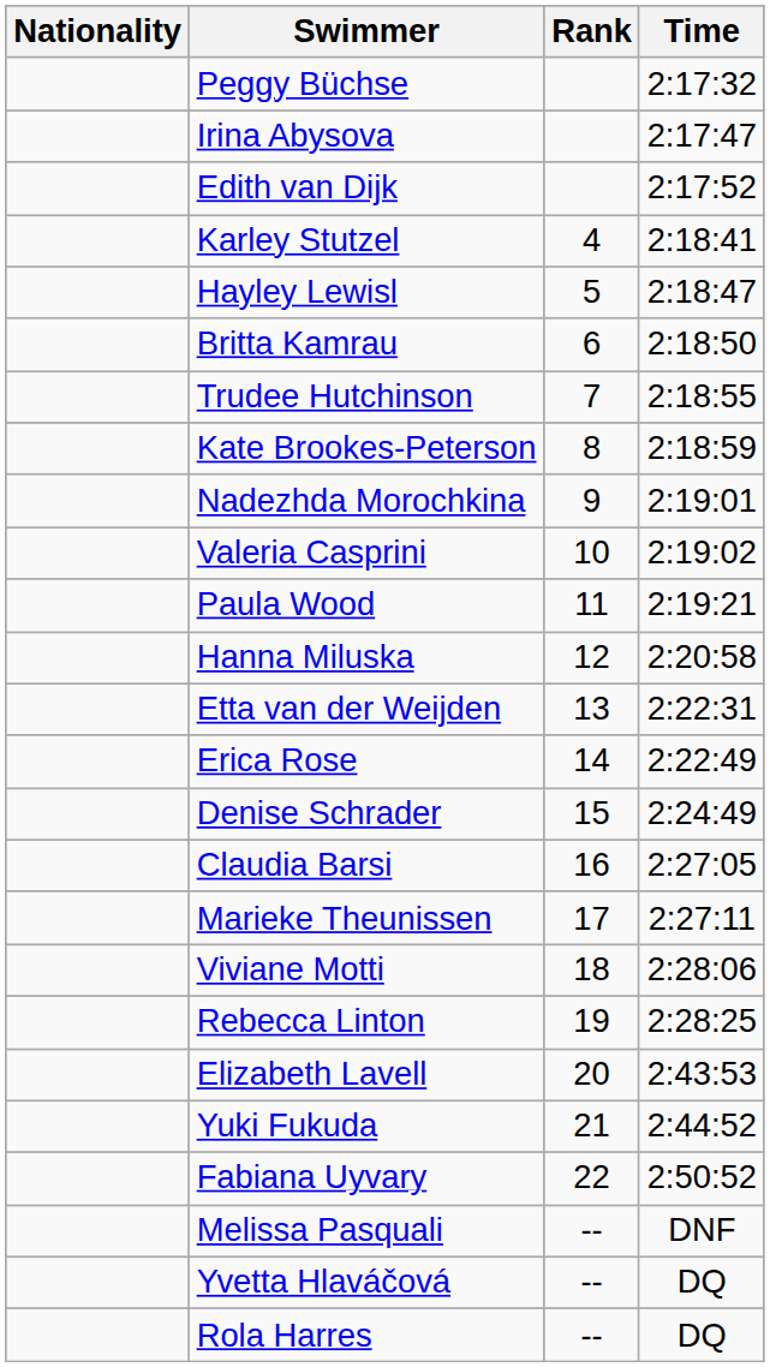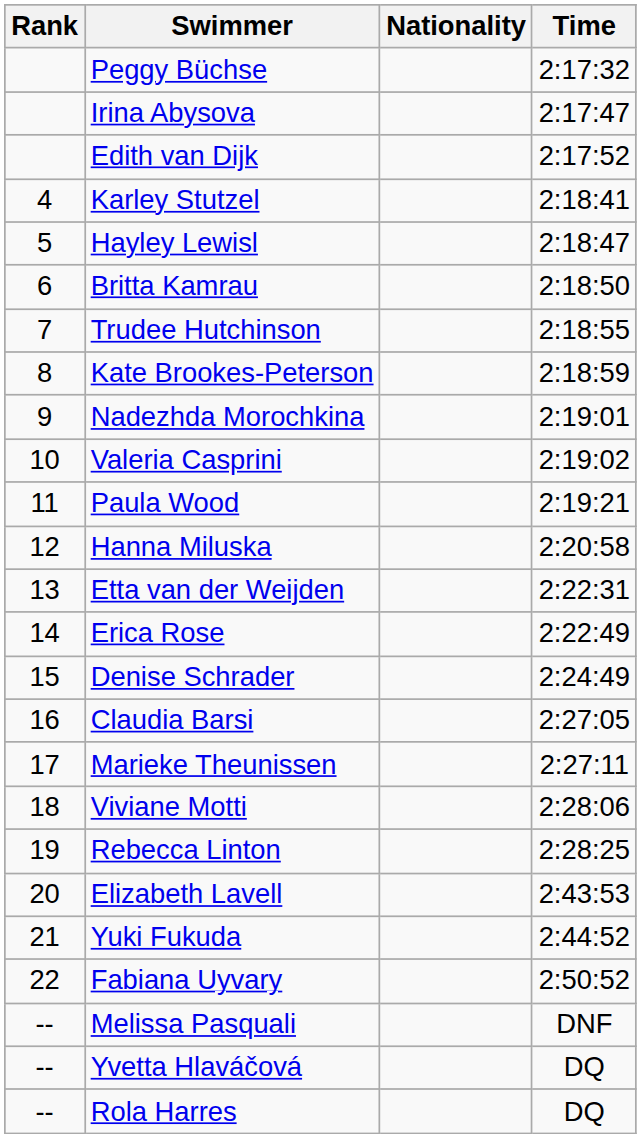columns swapped: Rank <-> Nationality
